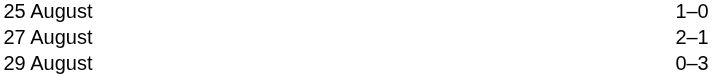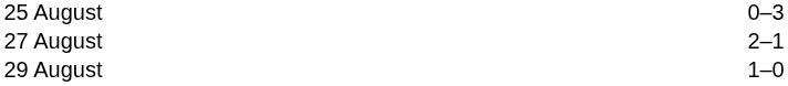25 August | column 3: 1–0 -> 0–3
29 August | column 3: 0–3 -> 1–0
